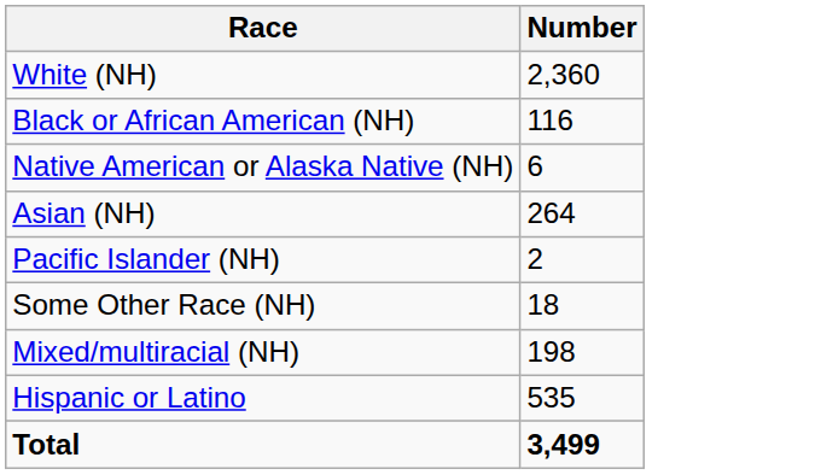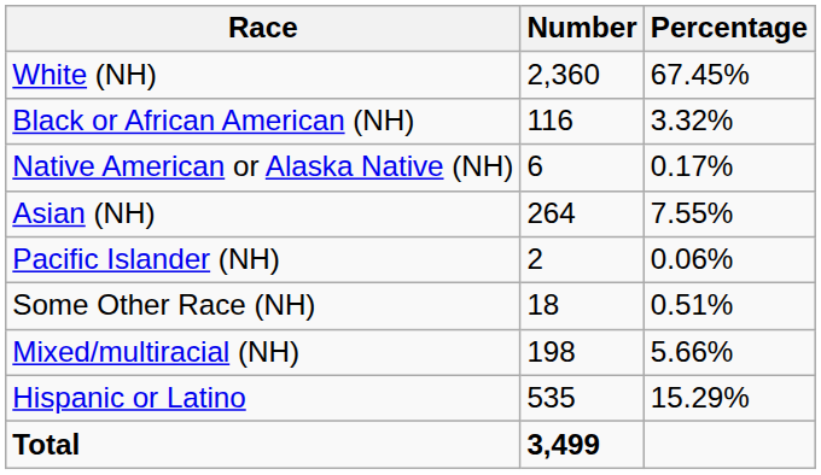+ column: Percentage | 67.45% | 3.32% | 0.17% | 7.55% | 0.06% | 0.51% | 5.66% | 15.29%
